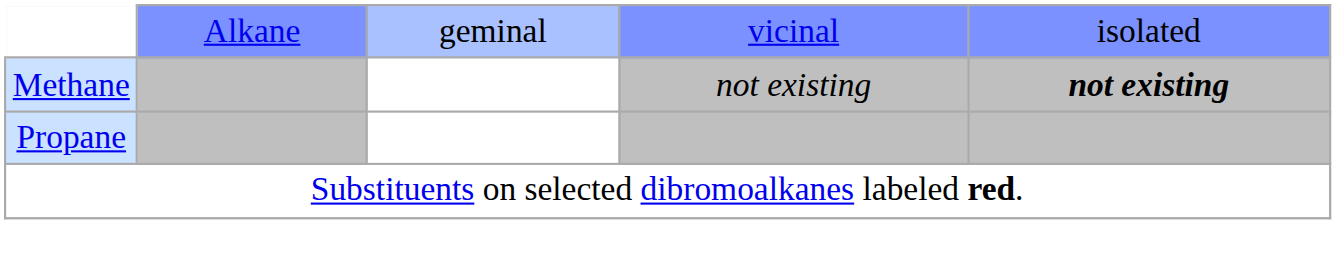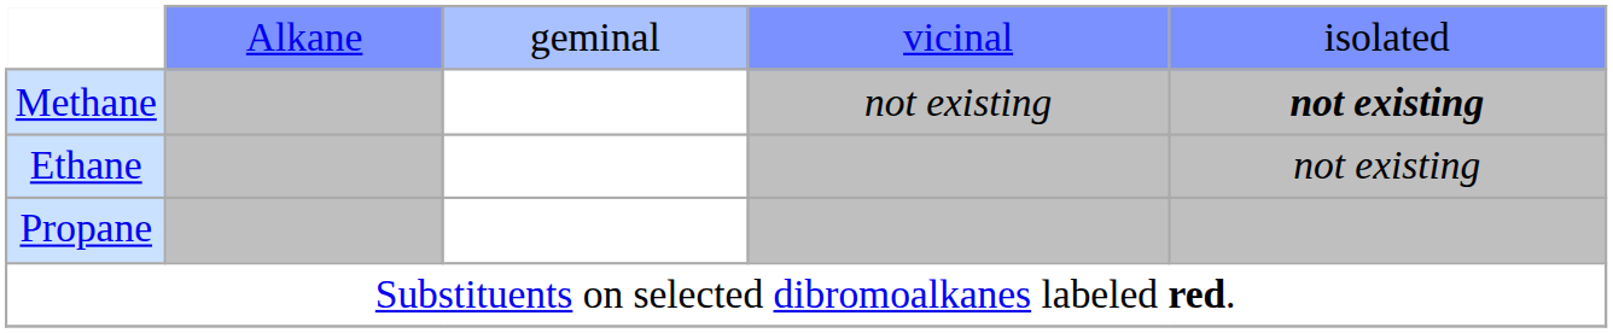+ row: Ethane | not existing
